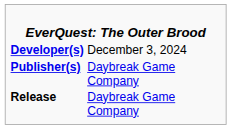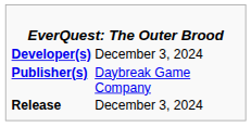Release | column 2: Daybreak Game Company -> December 3, 2024
